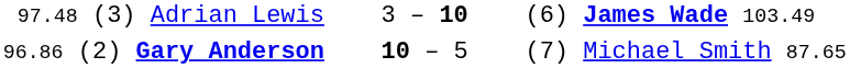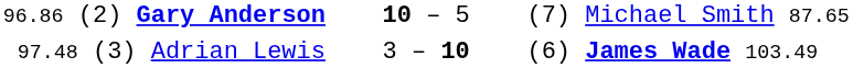rows swapped: 96.86 (2) Gary Anderson <-> 97.48 (3) Adrian Lewis
